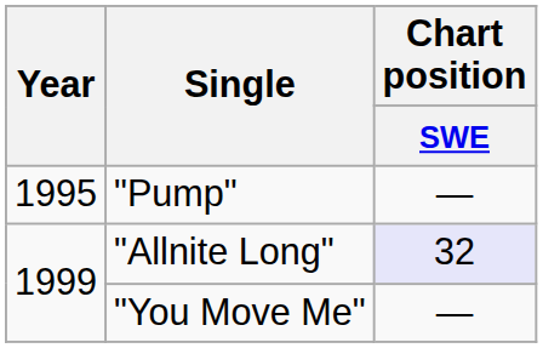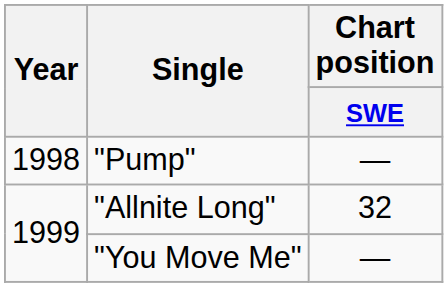"Pump" | Year: 1995 -> 1998
"Allnite Long" | Chart position / SWE: lavender background -> no background
